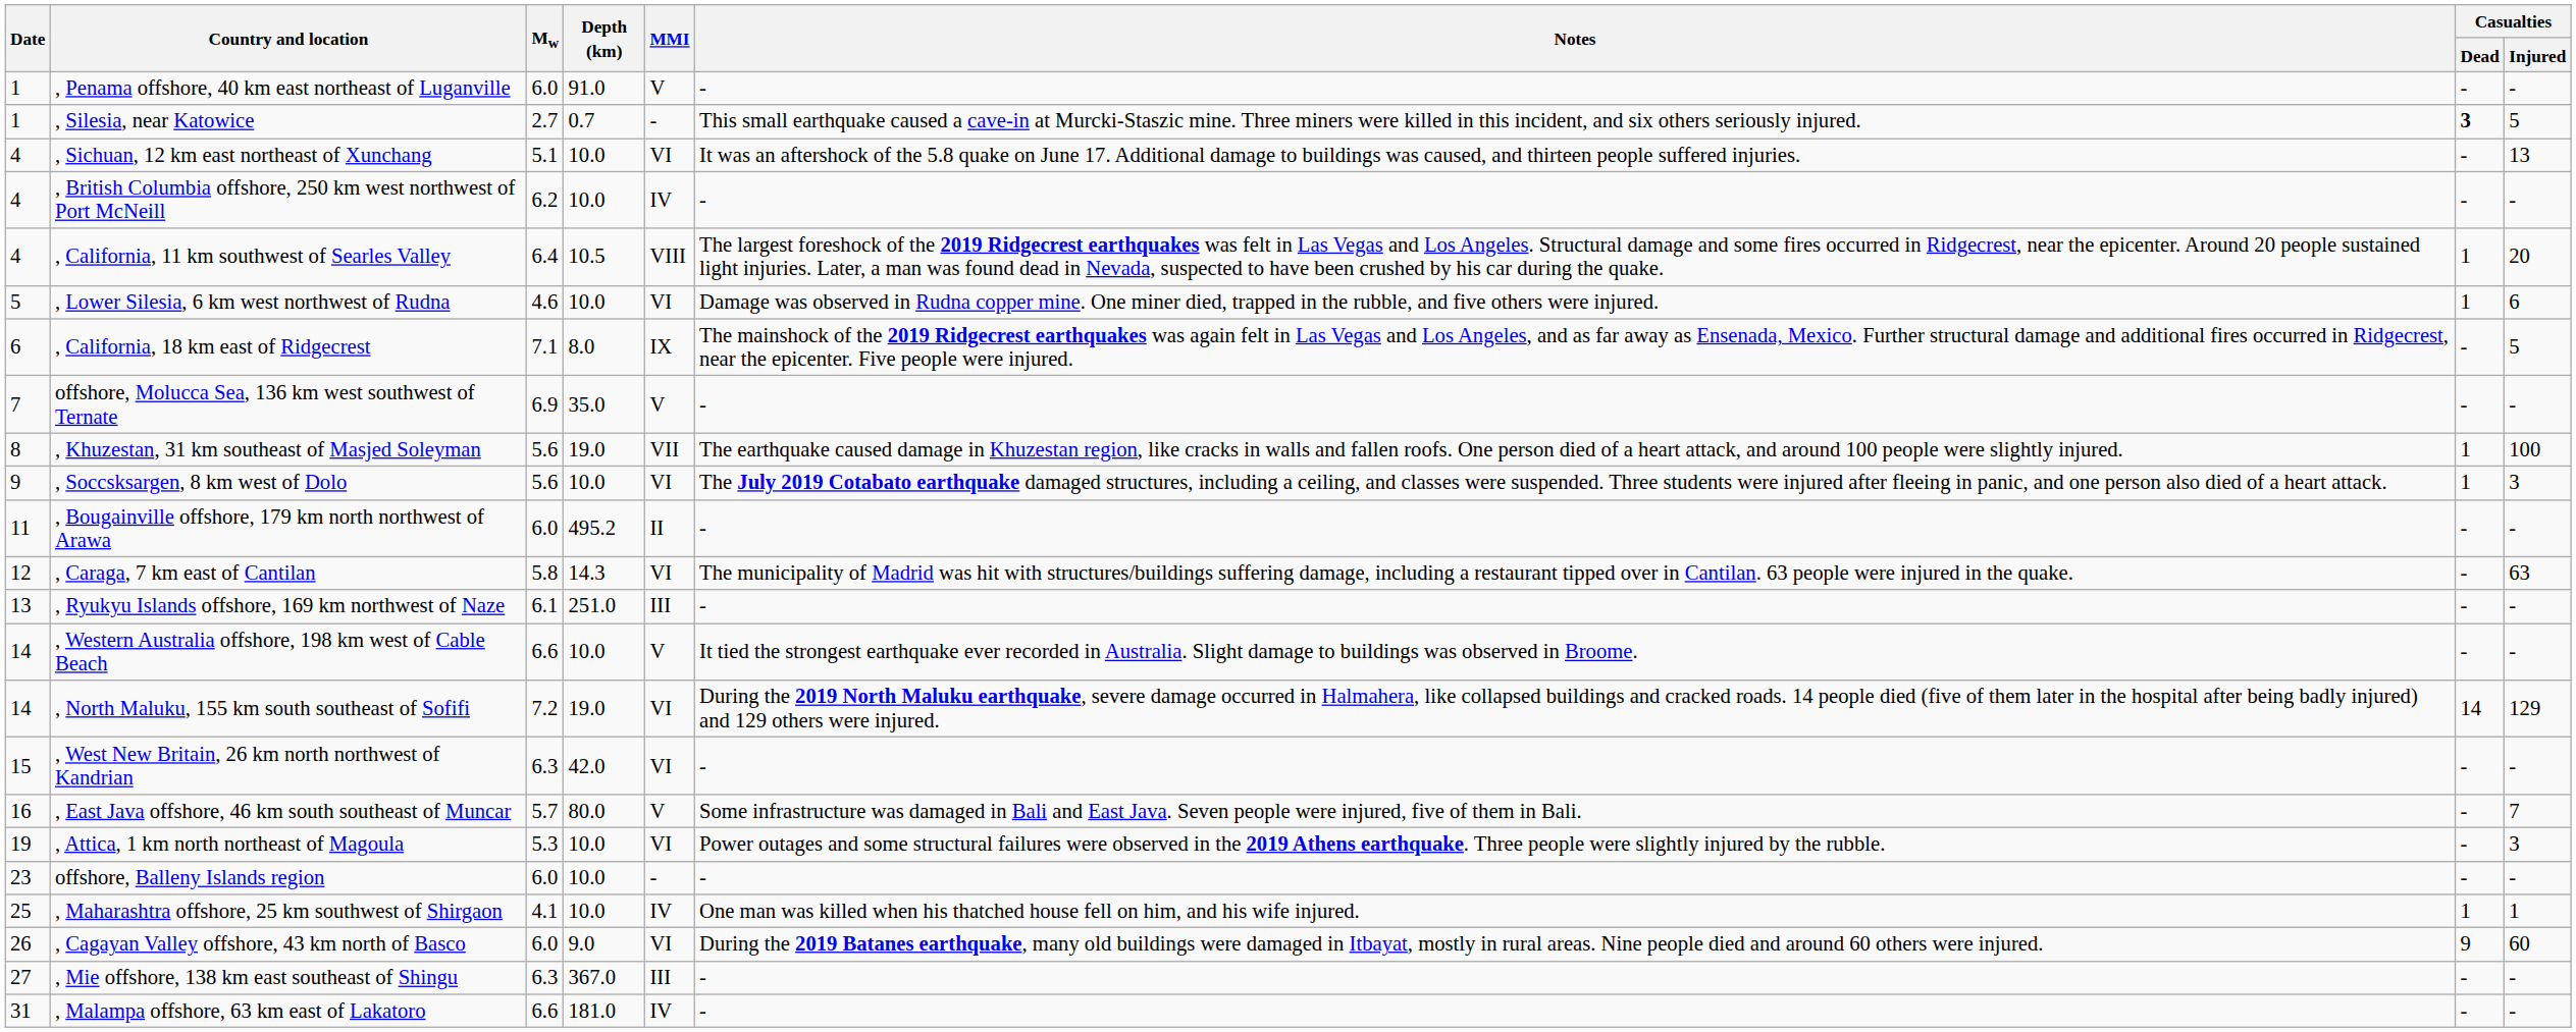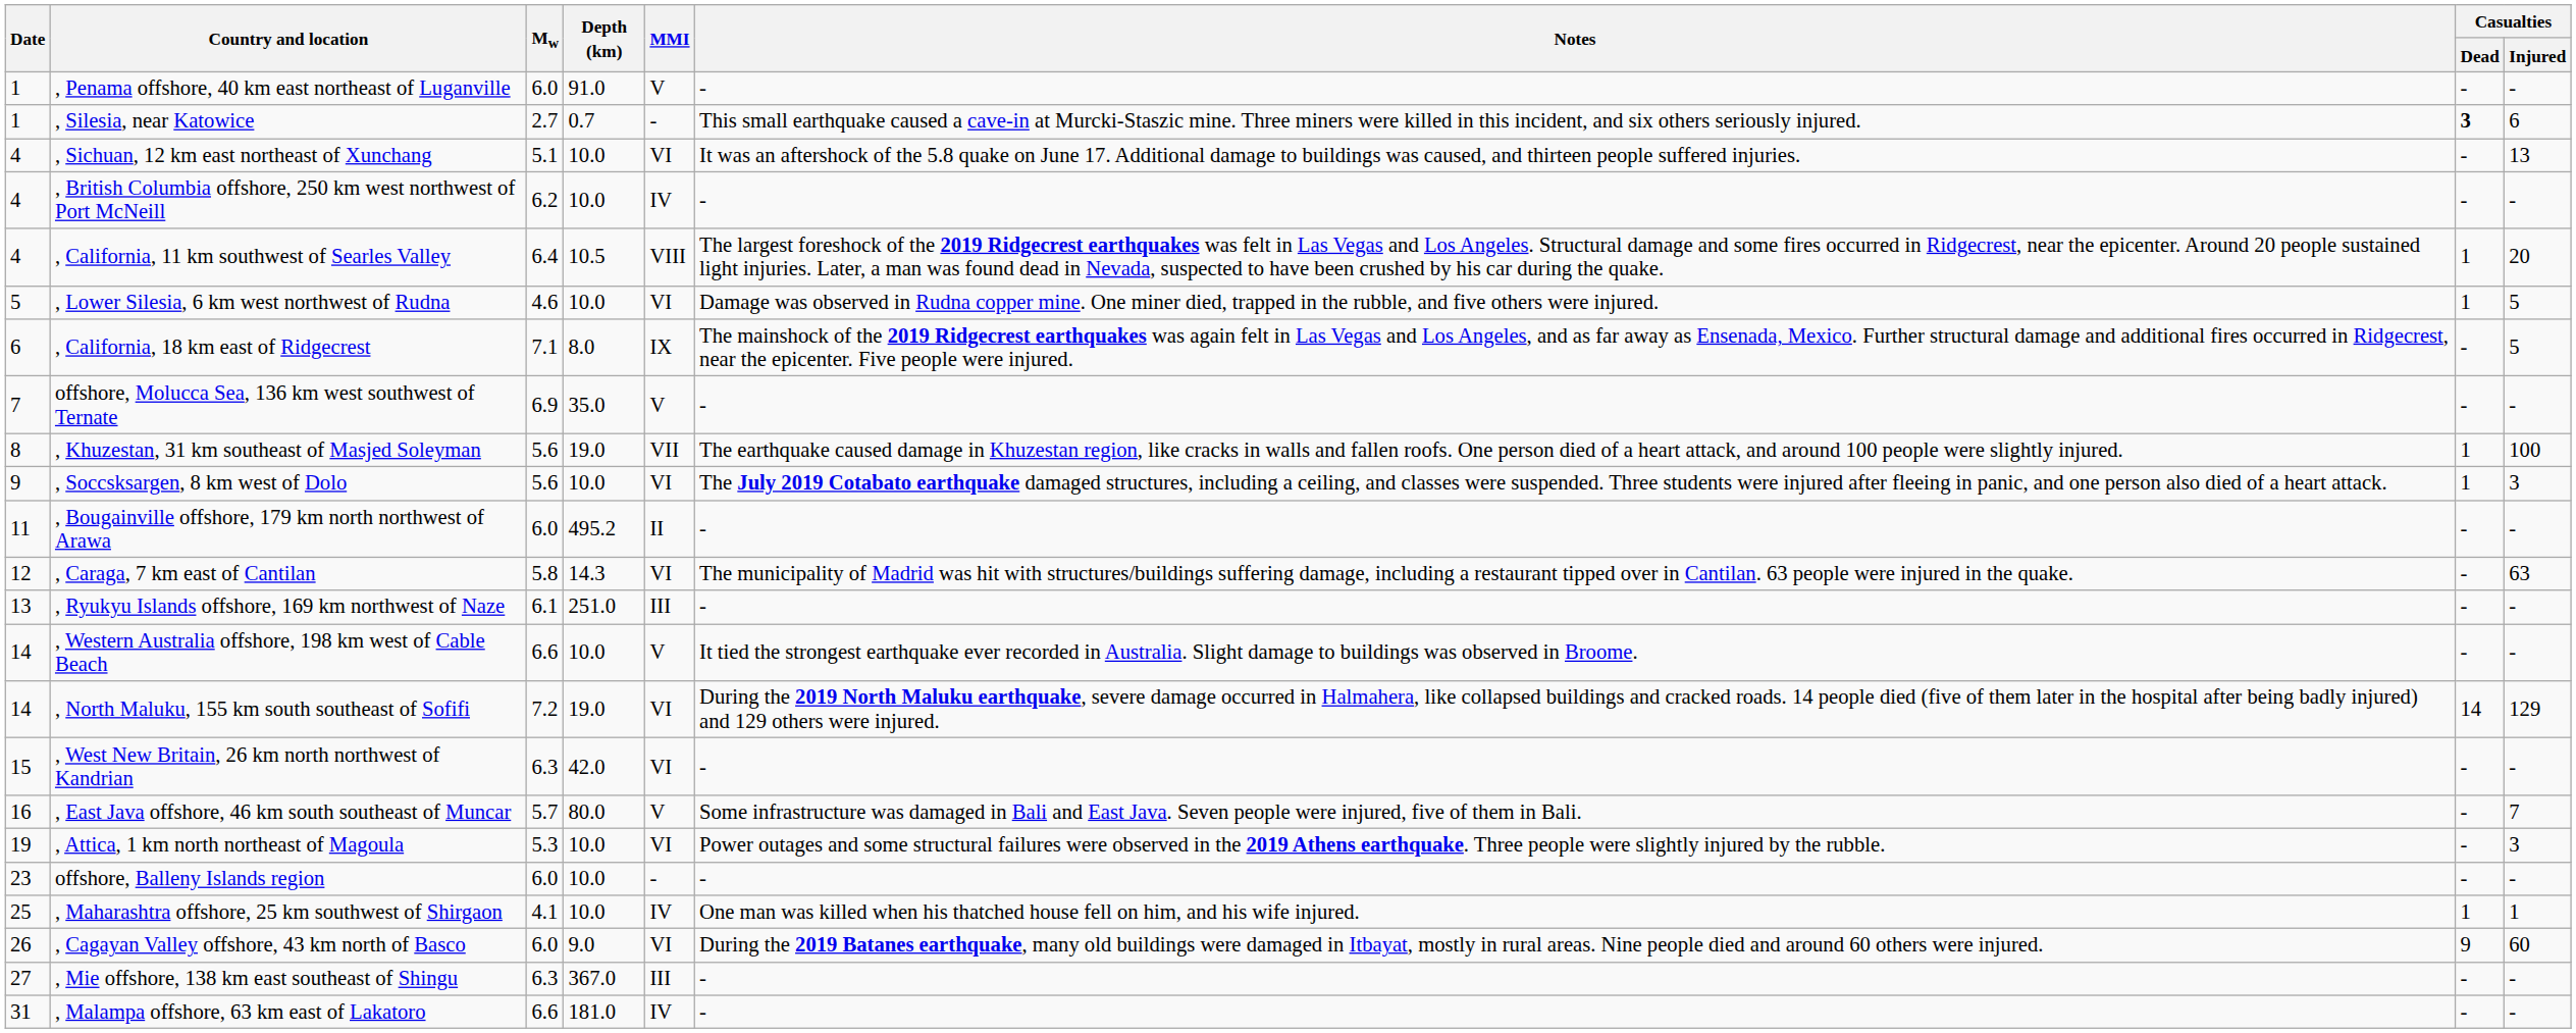, Silesia, near Katowice | Casualties / Injured: 5 -> 6
, Lower Silesia, 6 km west northwest of Rudna | Casualties / Injured: 6 -> 5
